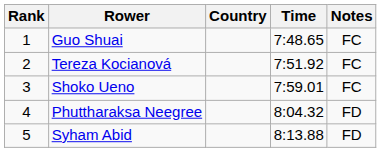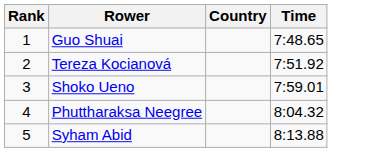- column: Notes | FC | FC | FC | FD | FD
